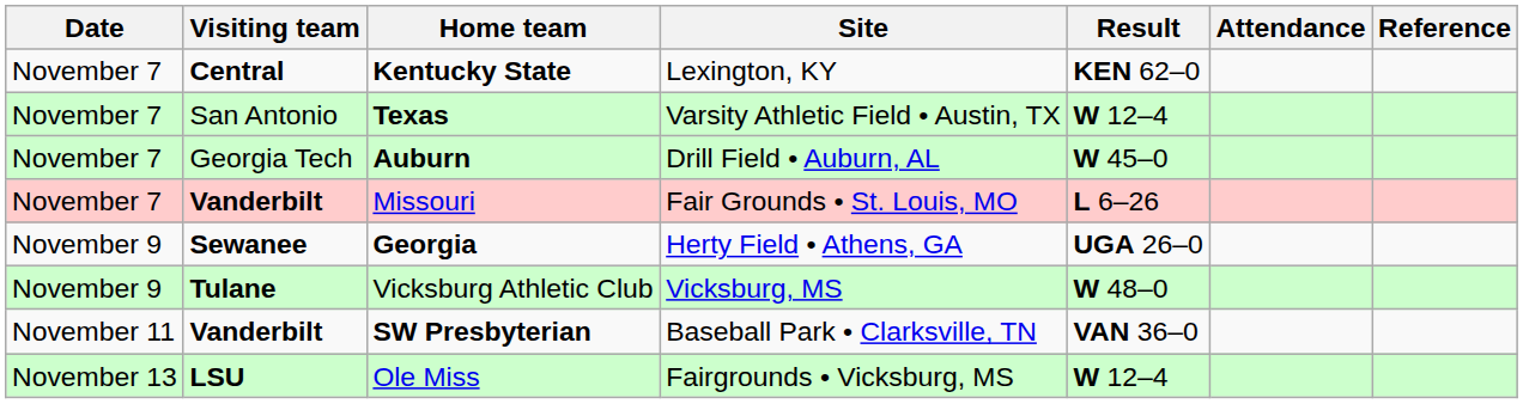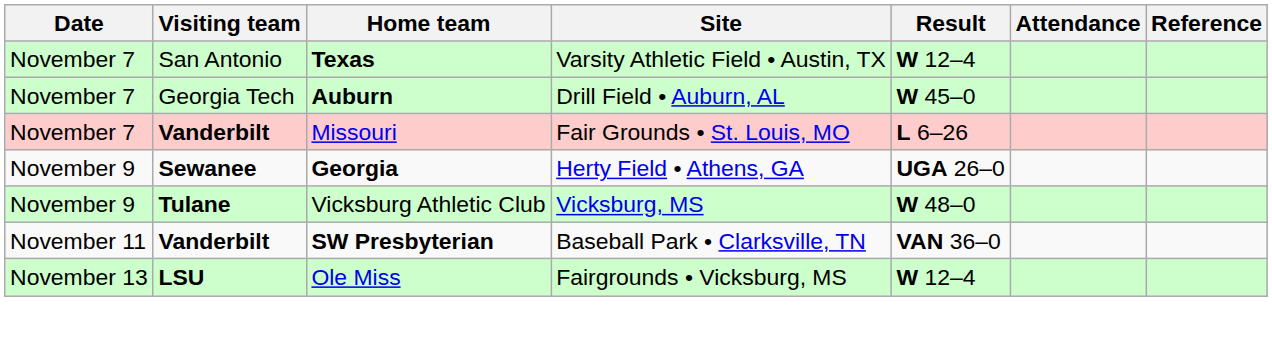- row: November 7 | Central | Kentucky State | Lexington, KY | KEN 62–0
